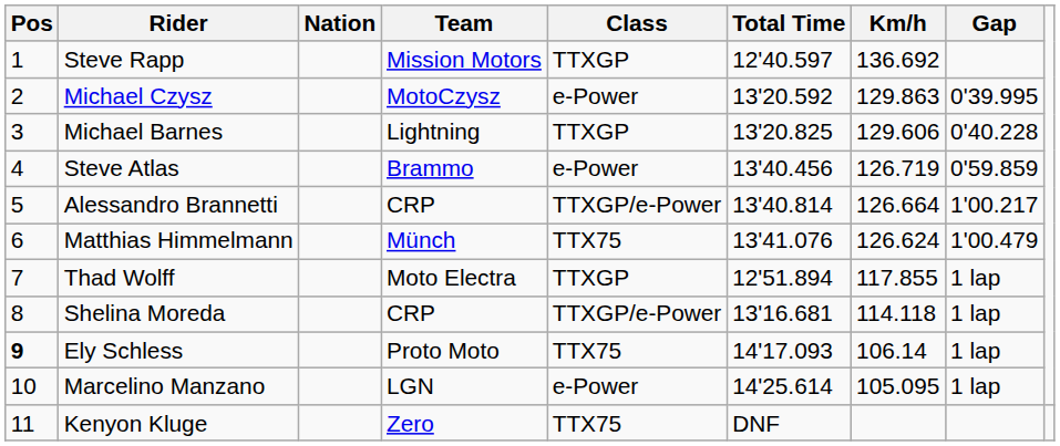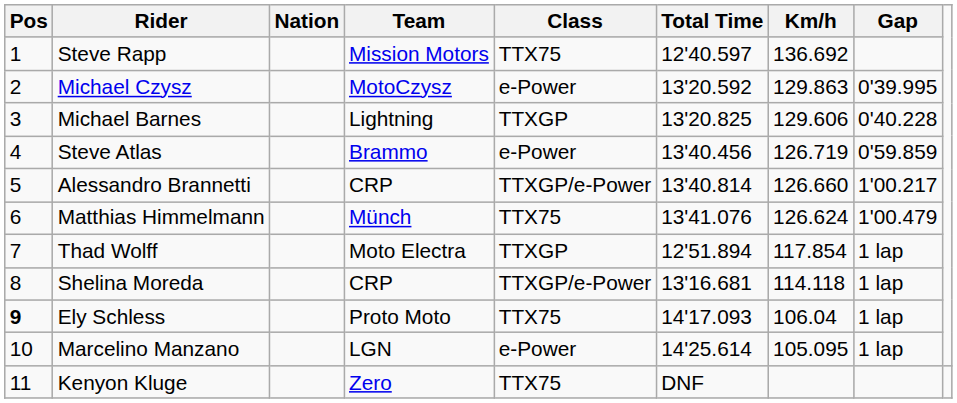Steve Rapp | Class: TTXGP -> TTX75
Alessandro Brannetti | Km/h: 126.664 -> 126.660
Thad Wolff | Km/h: 117.855 -> 117.854
Ely Schless | Km/h: 106.14 -> 106.04
